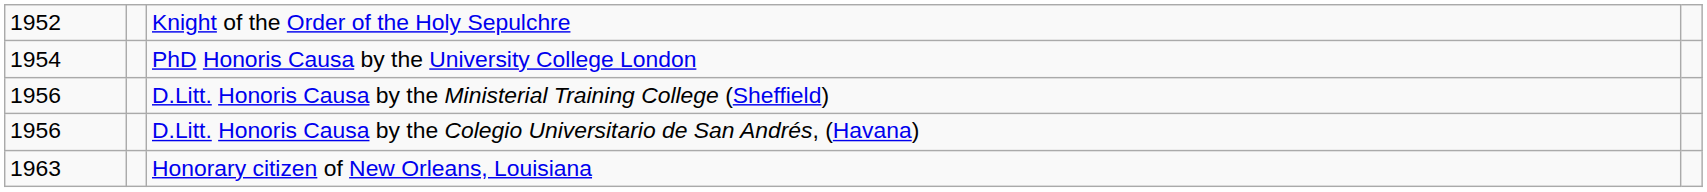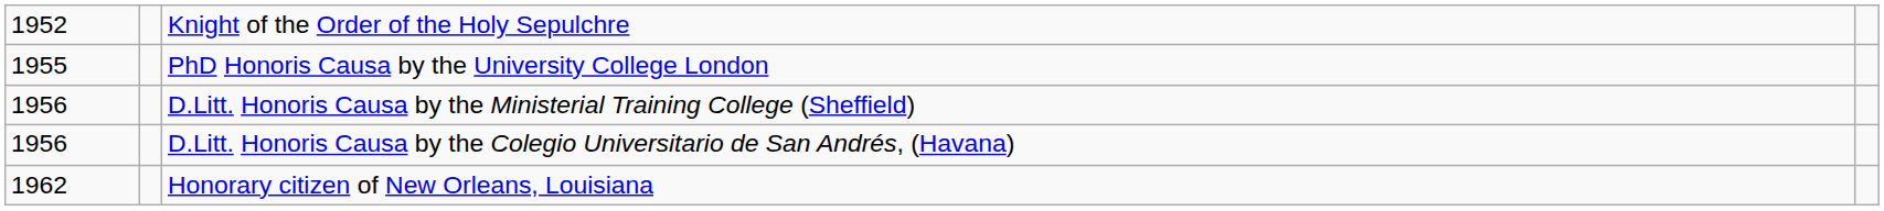PhD Honoris Causa by the University College London | column 1: 1954 -> 1955
Honorary citizen of New Orleans, Louisiana | column 1: 1963 -> 1962
